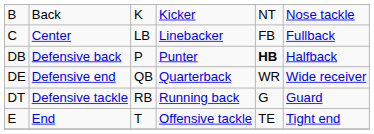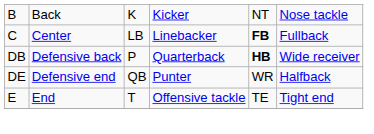C | column 5: normal -> bold
DB | column 4: Punter -> Quarterback
DB | column 6: Halfback -> Wide receiver
DE | column 4: Quarterback -> Punter
DE | column 6: Wide receiver -> Halfback
- row: DT | Defensive tackle | RB | Running back | G | Guard
